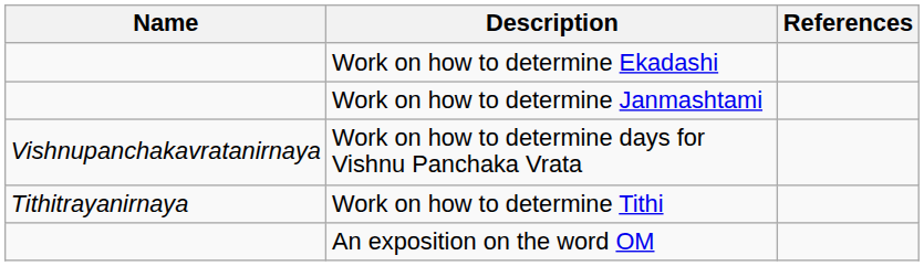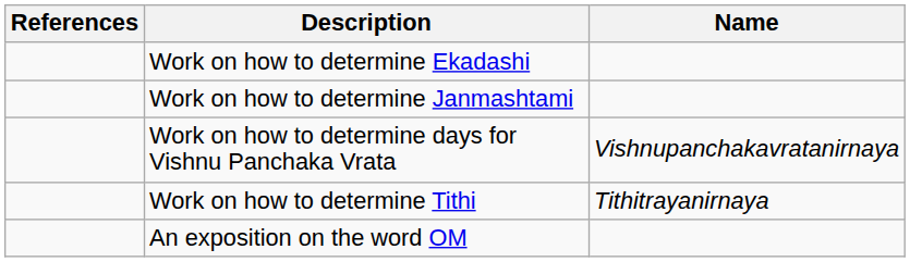columns swapped: Name <-> References
